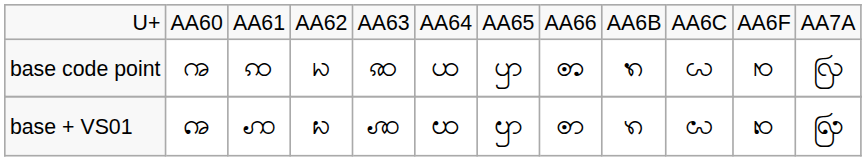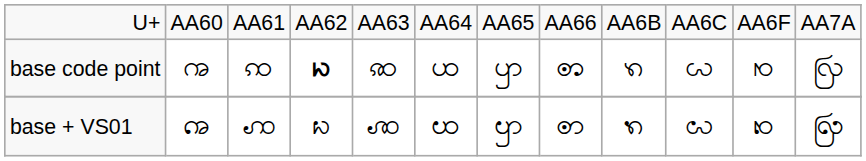base code point | column 4: normal -> bold
base code point | column 9: ꩫ︀ -> ꩫ
base + VS01 | column 9: ꩫ -> ꩫ︀
